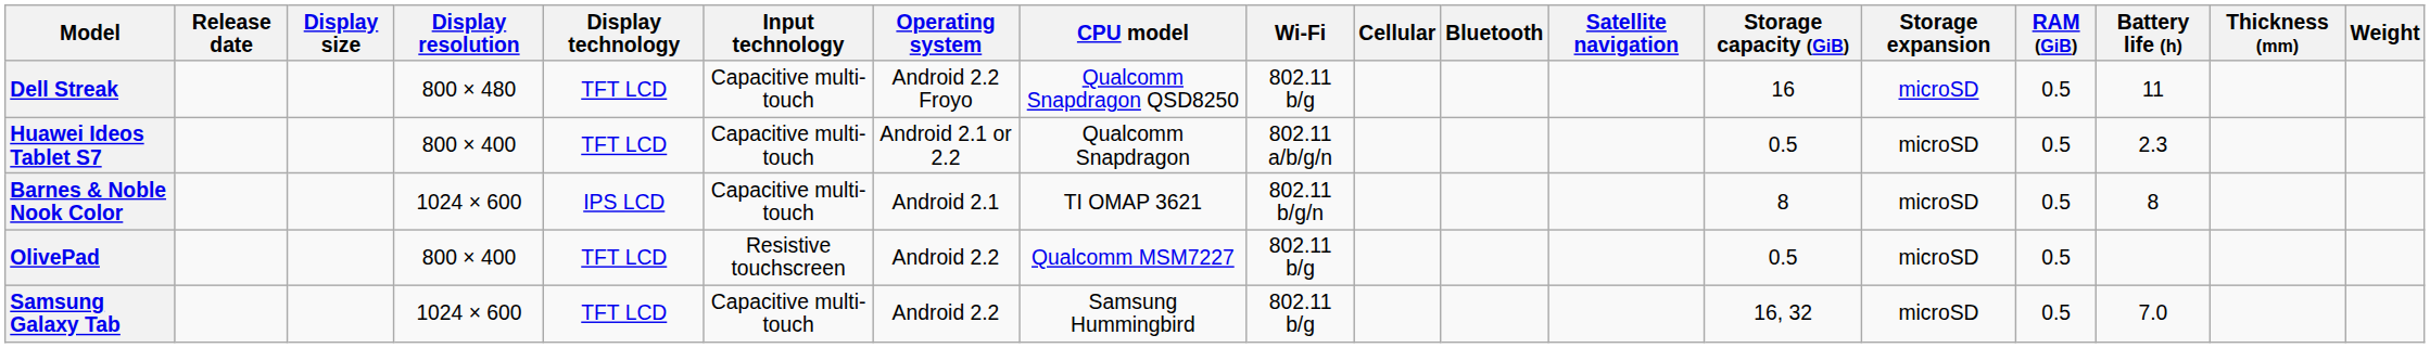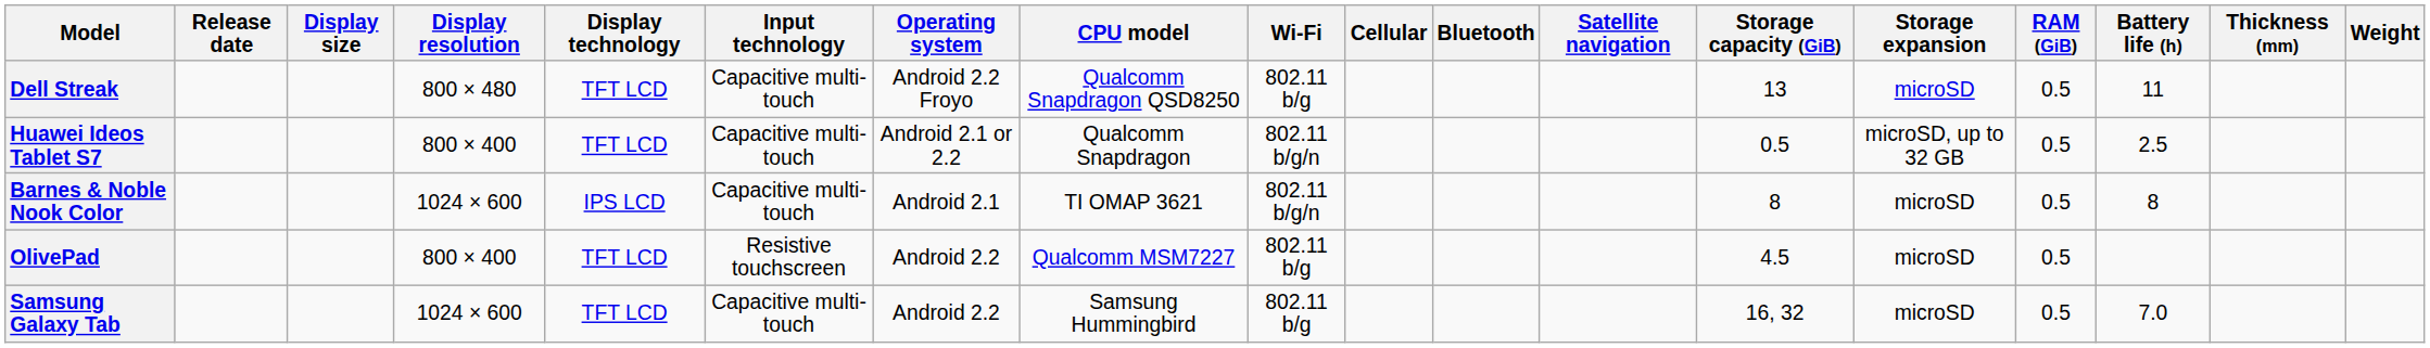Dell Streak | Storage capacity (GiB): 16 -> 13
Huawei Ideos Tablet S7 | Wi-Fi: 802.11 a/b/g/n -> 802.11 b/g/n
Huawei Ideos Tablet S7 | Storage expansion: microSD -> microSD, up to 32 GB
Huawei Ideos Tablet S7 | Battery life (h): 2.3 -> 2.5
OlivePad | Storage capacity (GiB): 0.5 -> 4.5
